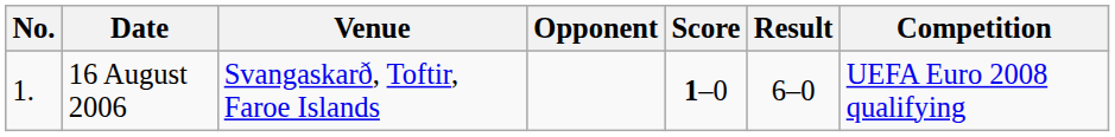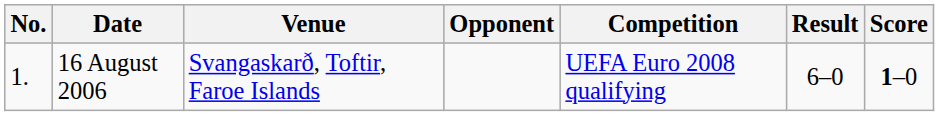columns swapped: Score <-> Competition
